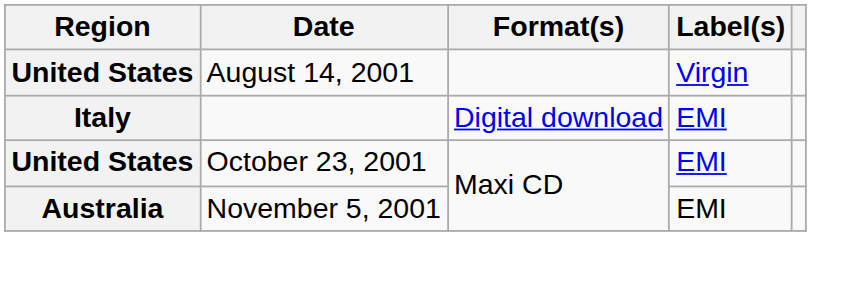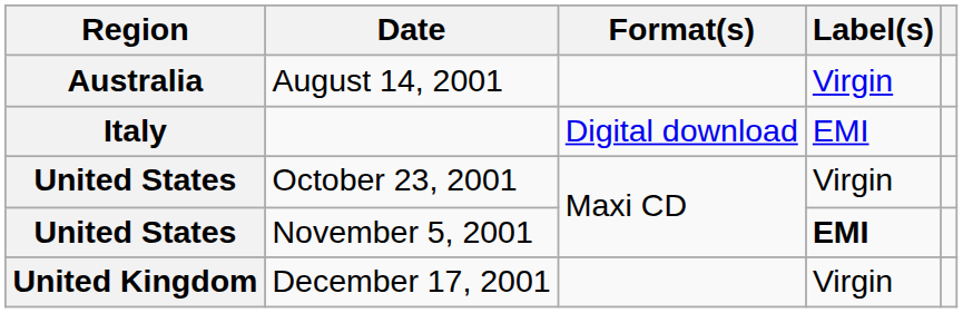August 14, 2001 | Region: United States -> Australia
October 23, 2001 | Label(s): EMI -> Virgin
November 5, 2001 | Region: Australia -> United States
November 5, 2001 | Label(s): normal -> bold
+ row: United Kingdom | December 17, 2001 | Virgin
